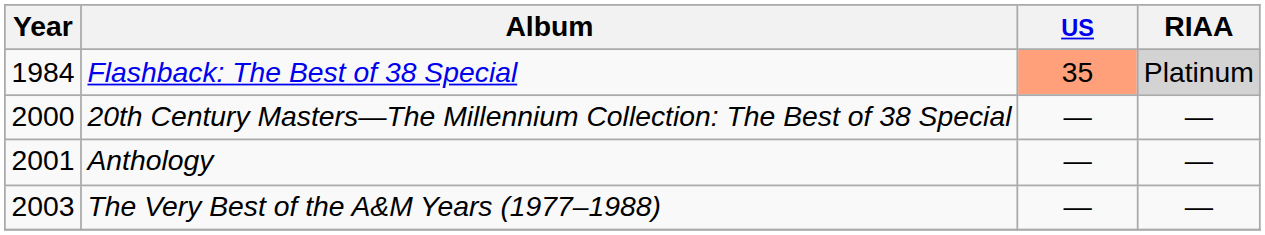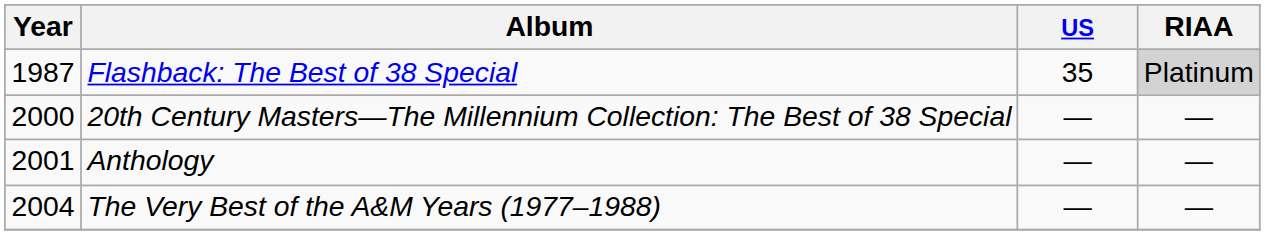Flashback: The Best of 38 Special | Year: 1984 -> 1987
Flashback: The Best of 38 Special | US: lightsalmon background -> no background
The Very Best of the A&M Years (1977–1988) | Year: 2003 -> 2004
